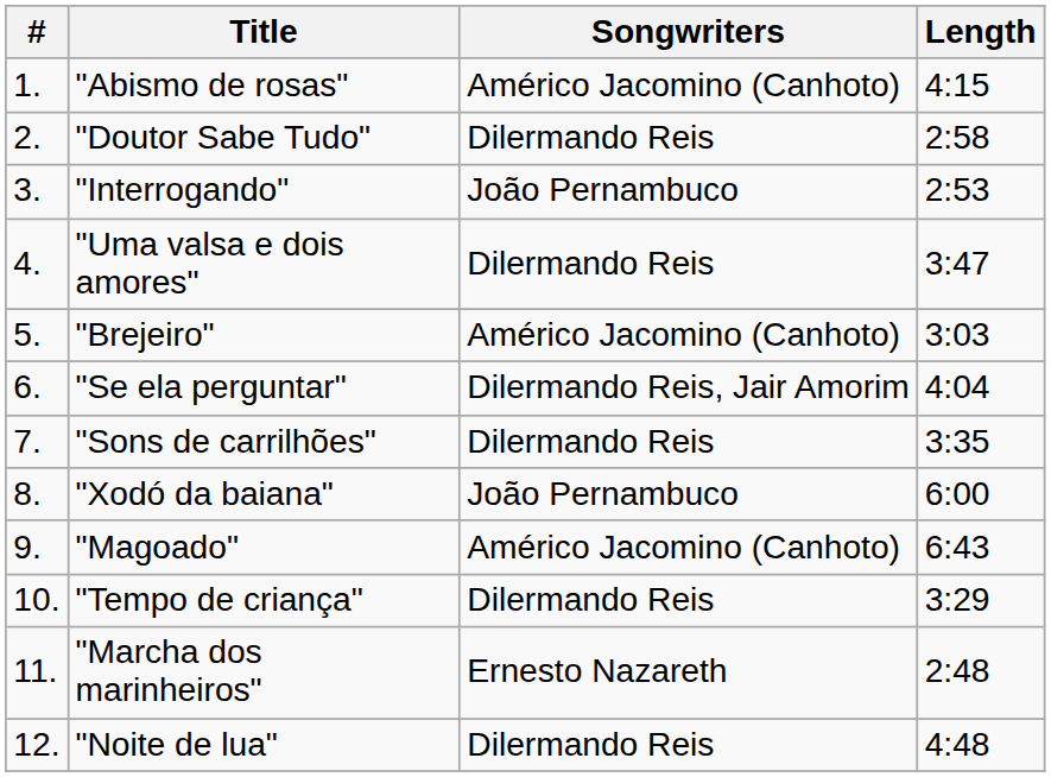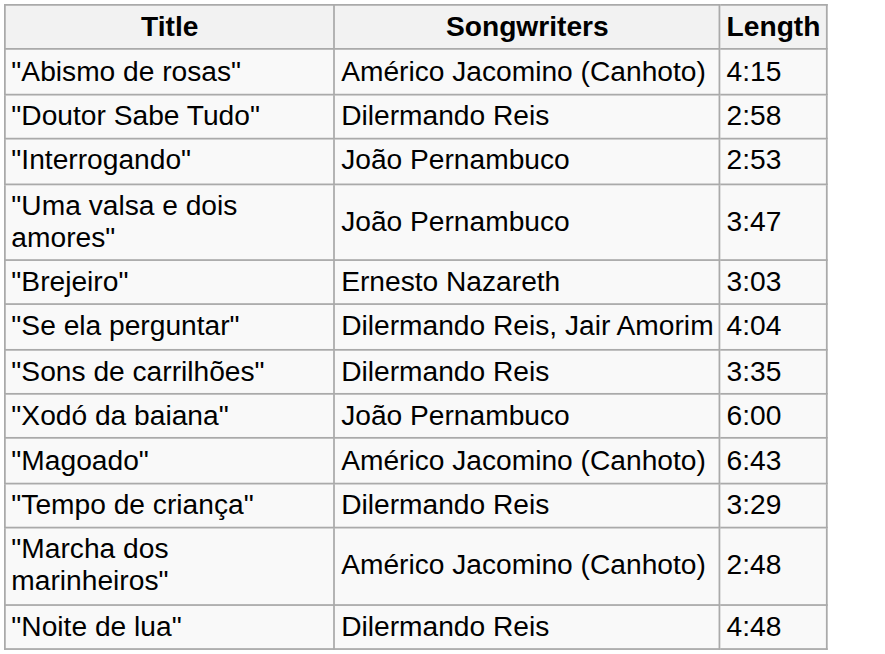- column: # | 1. | 2. | 3. | 4. | 5. | 6. | 7. | 8. | 9. | 10. | 11. | 12.
"Uma valsa e dois amores" | Songwriters: Dilermando Reis -> João Pernambuco
"Brejeiro" | Songwriters: Américo Jacomino (Canhoto) -> Ernesto Nazareth
"Marcha dos marinheiros" | Songwriters: Ernesto Nazareth -> Américo Jacomino (Canhoto)
